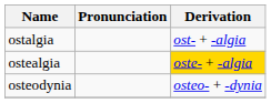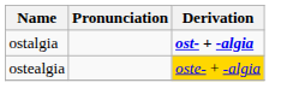ostalgia | Derivation: normal -> bold
- row: osteodynia | osteo- + -dynia
